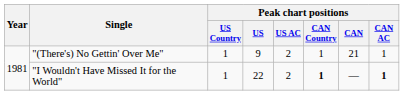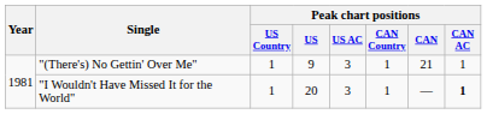"(There's) No Gettin' Over Me" | Peak chart positions / US AC: 2 -> 3
"I Wouldn't Have Missed It for the World" | Peak chart positions / US: 22 -> 20
"I Wouldn't Have Missed It for the World" | Peak chart positions / US AC: 2 -> 3
"I Wouldn't Have Missed It for the World" | Peak chart positions / CAN Country: bold -> normal
